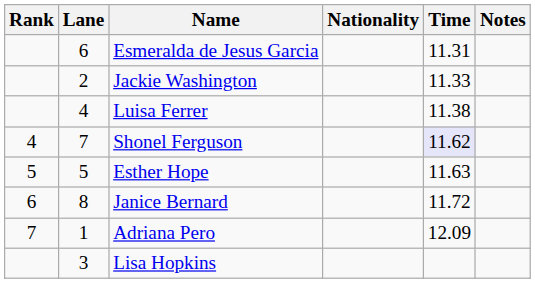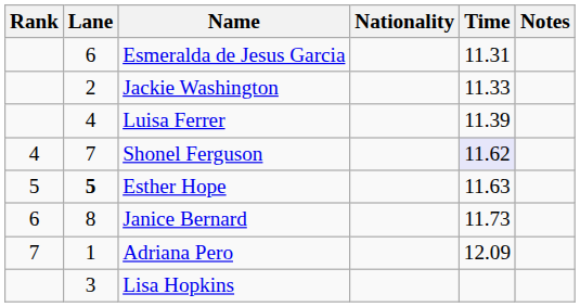Luisa Ferrer | Time: 11.38 -> 11.39
Esther Hope | Lane: normal -> bold
Janice Bernard | Time: 11.72 -> 11.73
